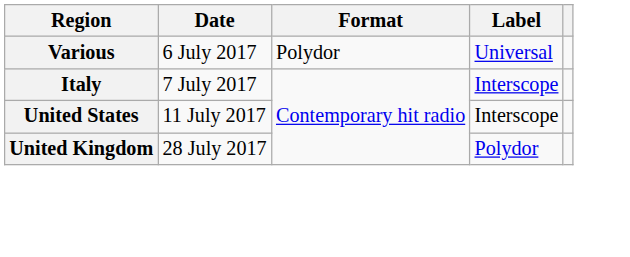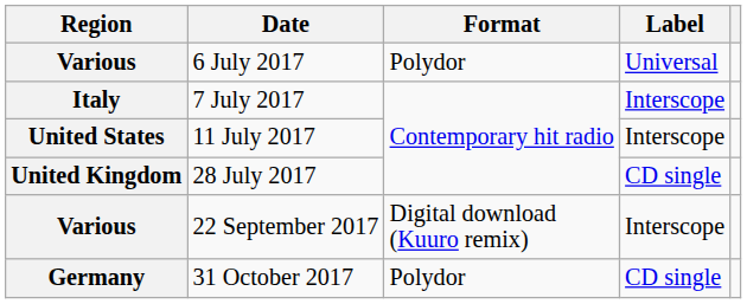28 July 2017 | Label: Polydor -> CD single
+ row: Various | 22 September 2017 | Digital download (Kuuro remix) | Interscope
+ row: Germany | 31 October 2017 | Polydor | CD single
